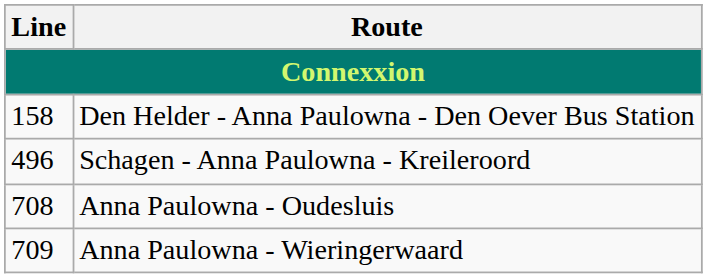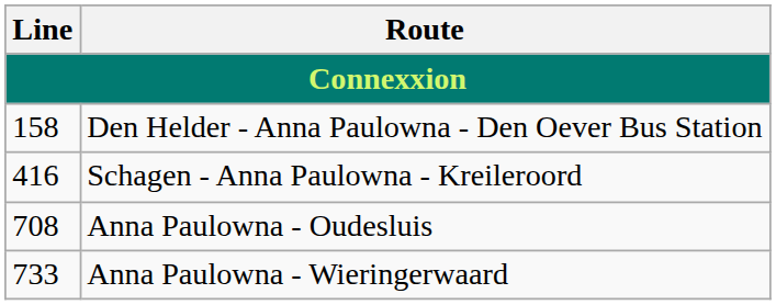Schagen - Anna Paulowna - Kreileroord | Line: 496 -> 416
Anna Paulowna - Wieringerwaard | Line: 709 -> 733
